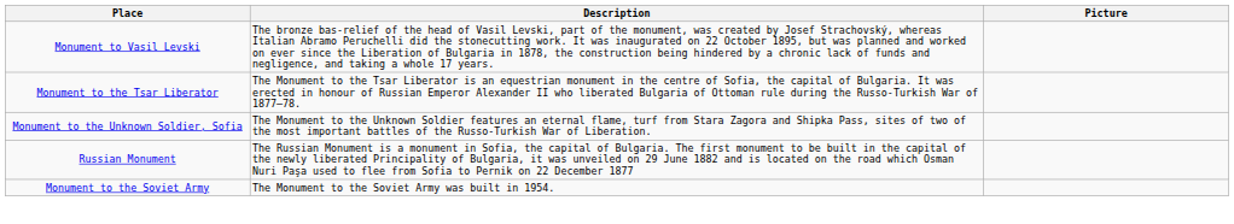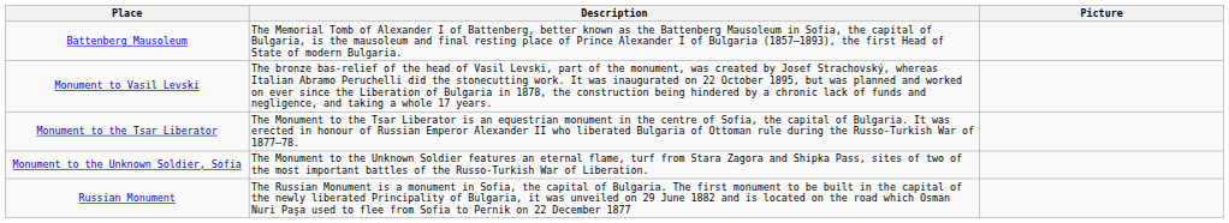+ row: Battenberg Mausoleum | The Memorial Tomb of Alexander I of Battenberg, better known as the Battenberg Mausoleum in Sofia, the capital of Bulgaria, is the mausoleum and final resting place of Prince Alexander I of Bulgaria (1857–1893), the first Head of State of modern Bulgaria.
- row: Monument to the Soviet Army | The Monument to the Soviet Army was built in 1954.
